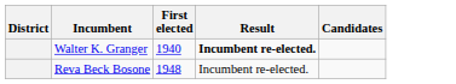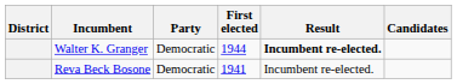+ column: Party | Democratic | Democratic
Walter K. Granger | First elected: 1940 -> 1944
Reva Beck Bosone | First elected: 1948 -> 1941
